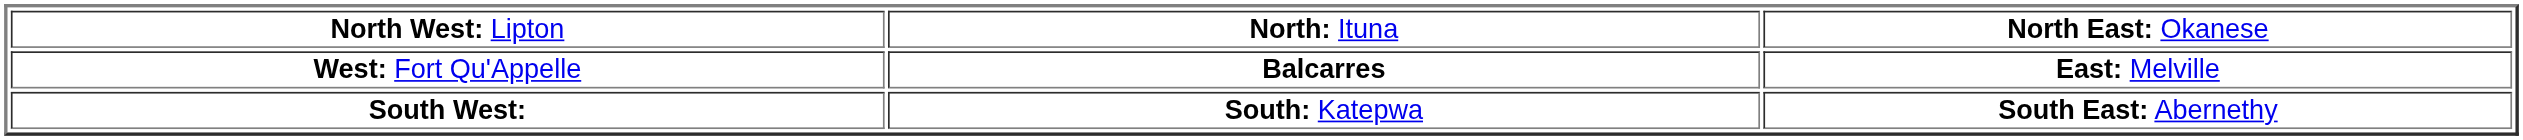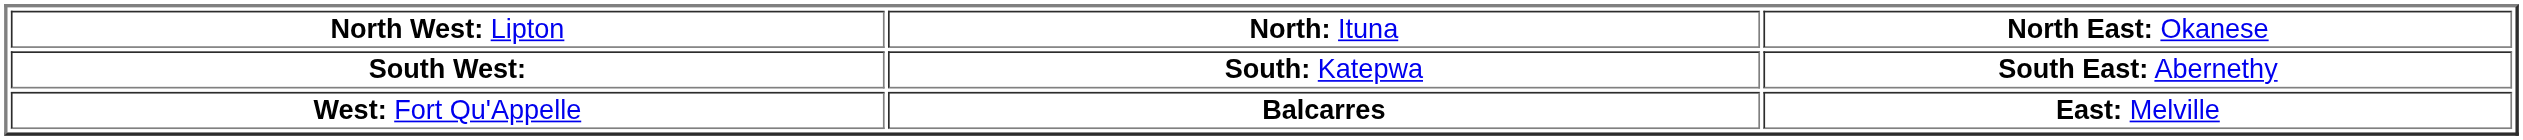rows swapped: West: Fort Qu'Appelle <-> South West:
